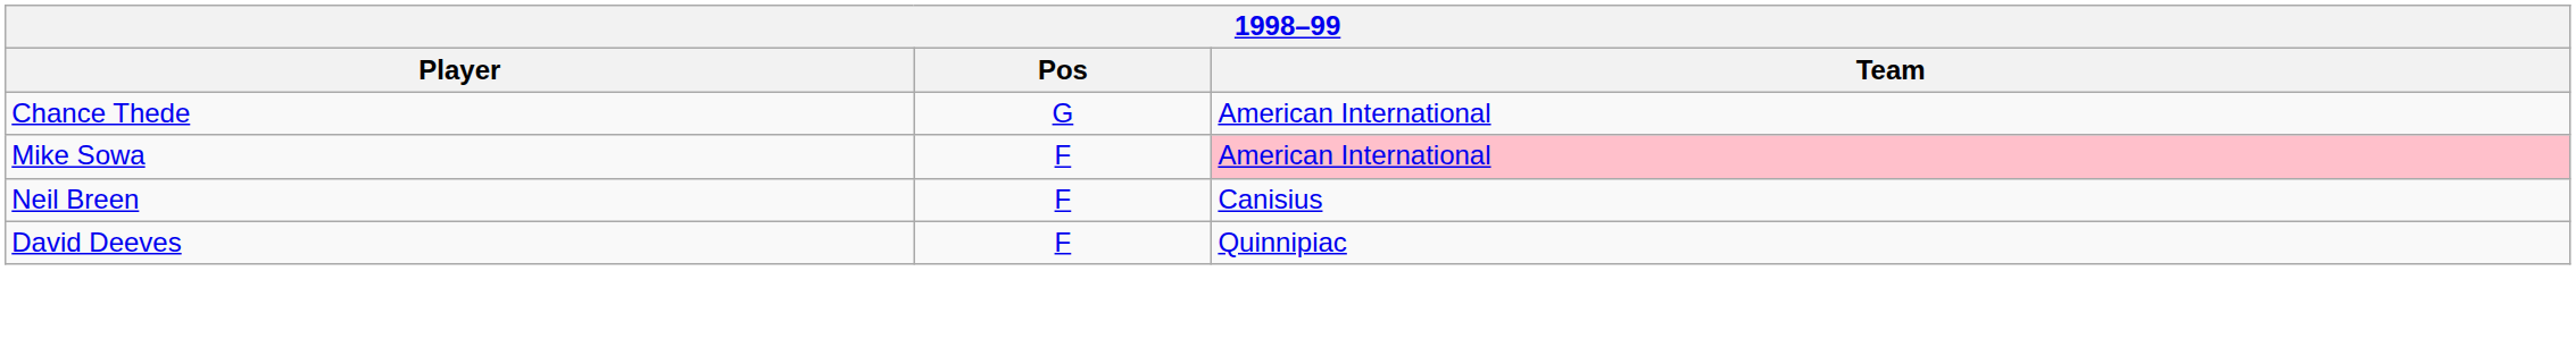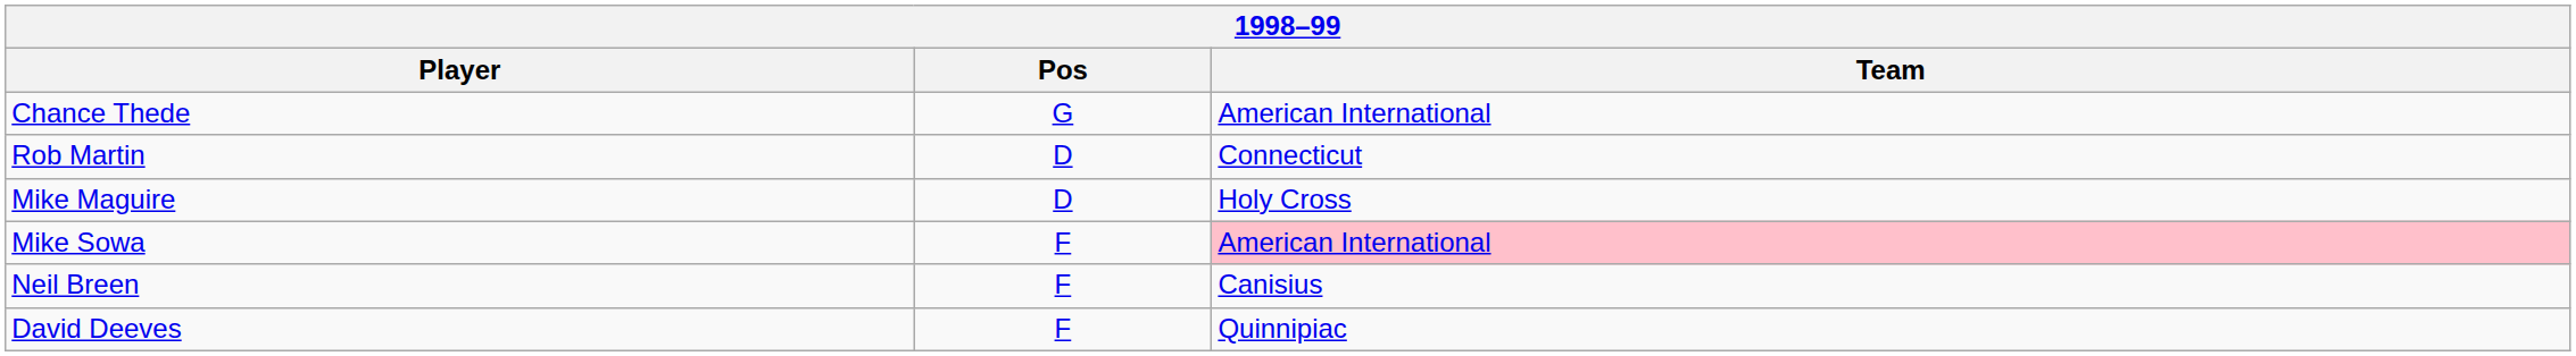+ row: Rob Martin | D | Connecticut
+ row: Mike Maguire | D | Holy Cross
